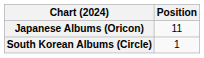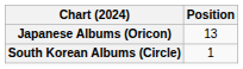Japanese Albums (Oricon) | Position: 11 -> 13
